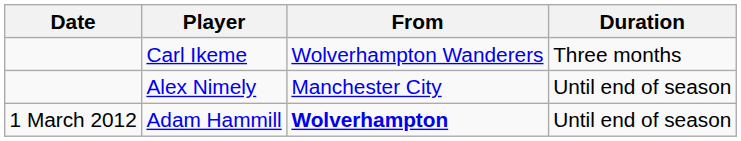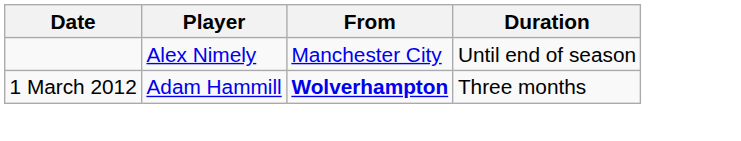- row: Carl Ikeme | Wolverhampton Wanderers | Three months
Adam Hammill | Duration: Until end of season -> Three months
